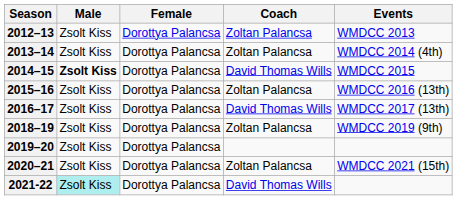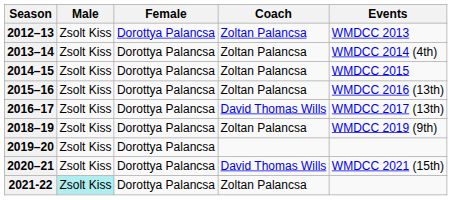2014–15 | Male: bold -> normal
2014–15 | Coach: David Thomas Wills -> Zoltan Palancsa
2020–21 | Coach: Zoltan Palancsa -> David Thomas Wills
2021-22 | Coach: David Thomas Wills -> Zoltan Palancsa
